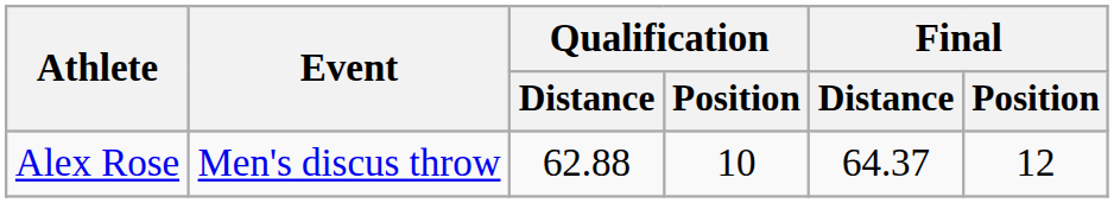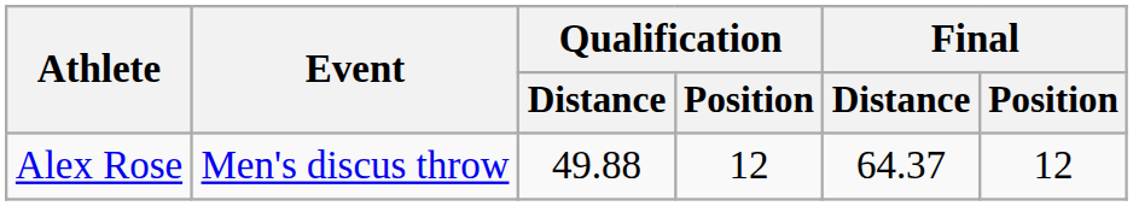Alex Rose | Qualification / Distance: 62.88 -> 49.88
Alex Rose | Qualification / Position: 10 -> 12
